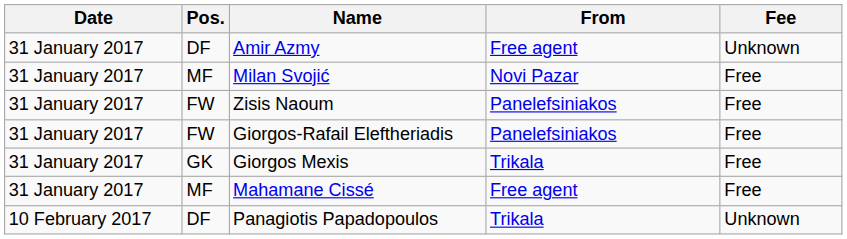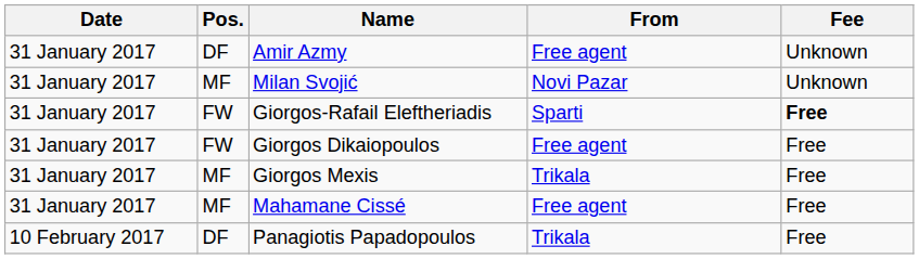Milan Svojić | Fee: Free -> Unknown
- row: 31 January 2017 | FW | Zisis Naoum | Panelefsiniakos | Free
Giorgos-Rafail Eleftheriadis | From: Panelefsiniakos -> Sparti
Giorgos-Rafail Eleftheriadis | Fee: normal -> bold
+ row: 31 January 2017 | FW | Giorgos Dikaiopoulos | Free agent | Free
Giorgos Mexis | Pos.: GK -> MF
Panagiotis Papadopoulos | Fee: Unknown -> Free
